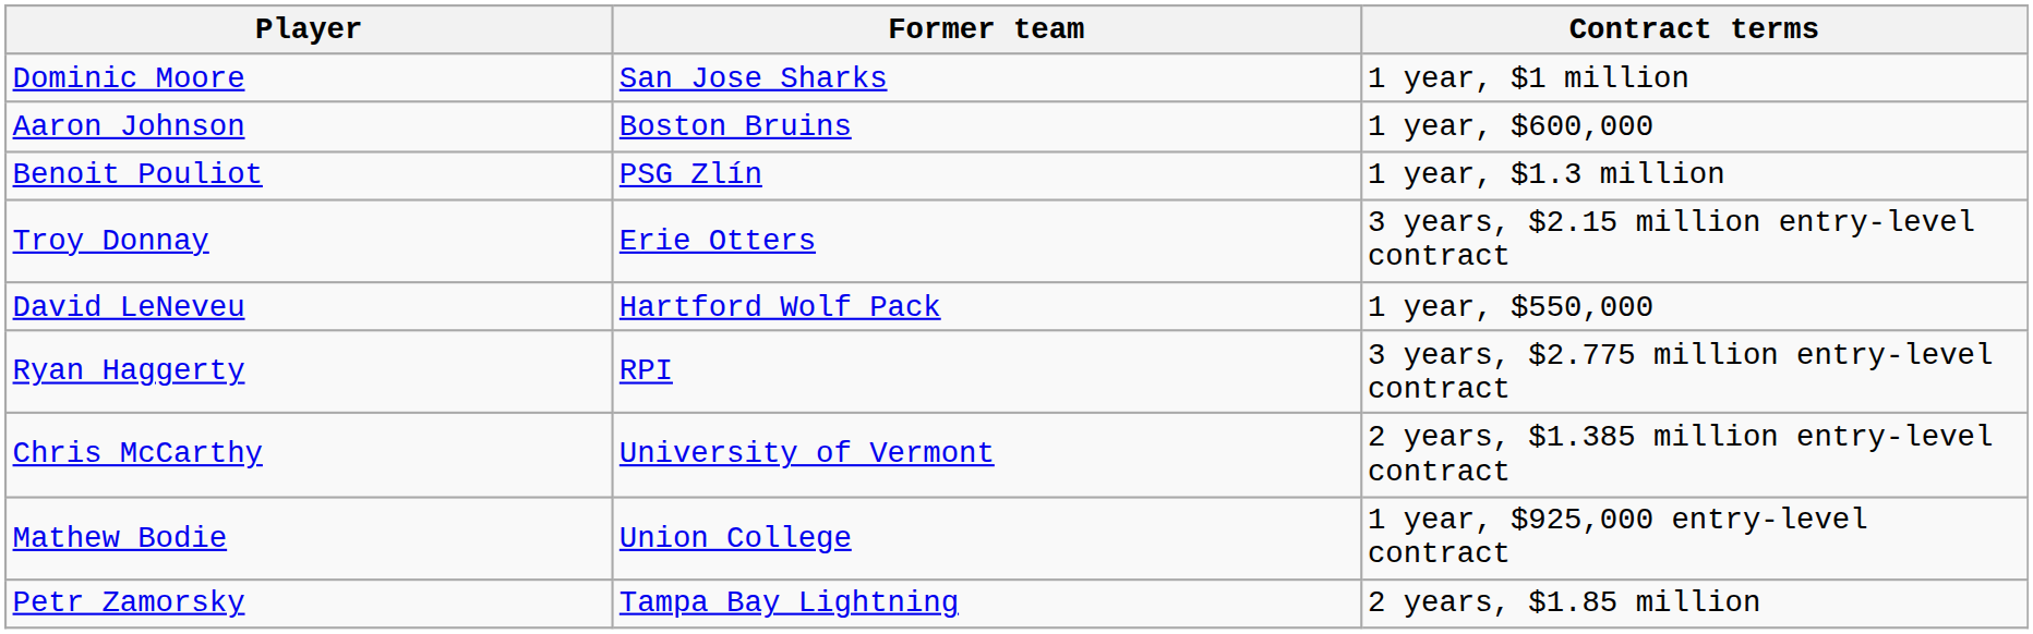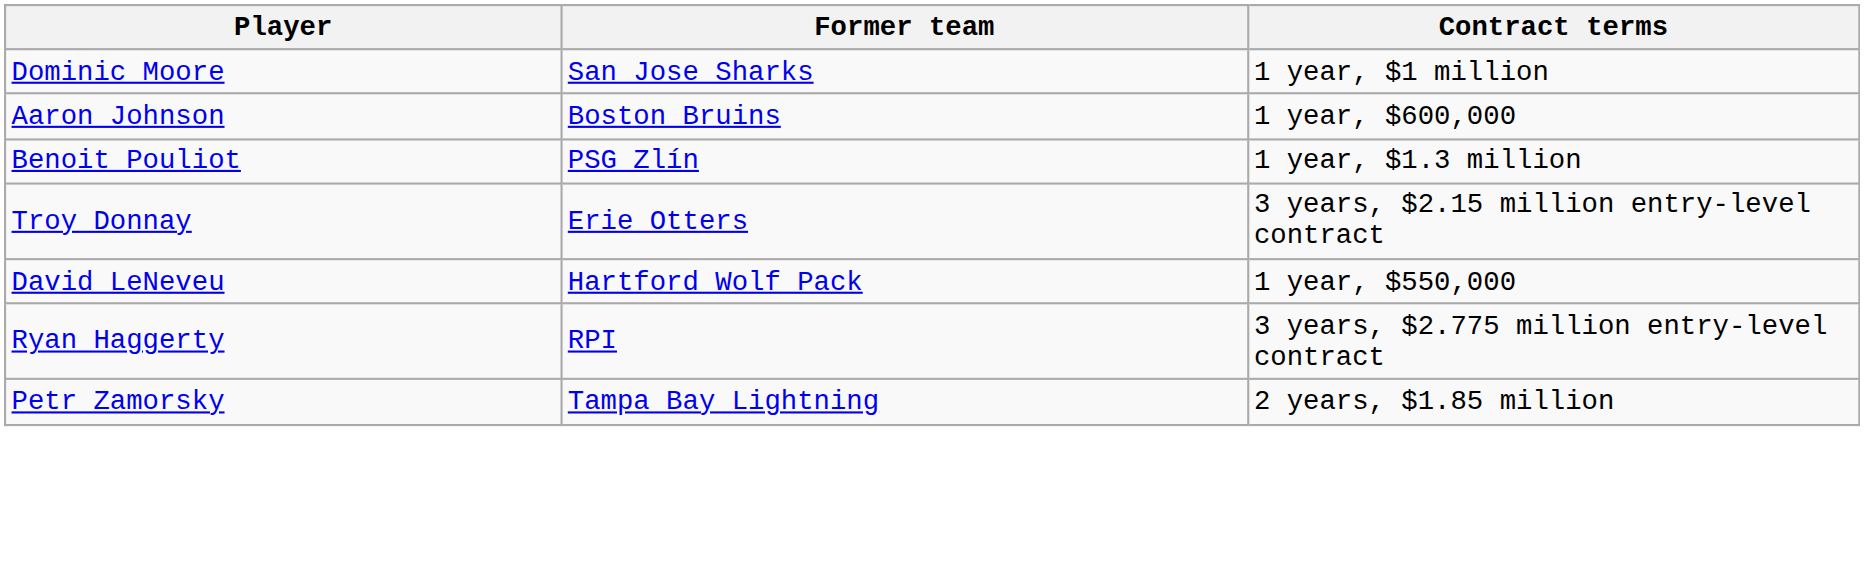- row: Chris McCarthy | University of Vermont | 2 years, $1.385 million entry-level contract
- row: Mathew Bodie | Union College | 1 year, $925,000 entry-level contract
